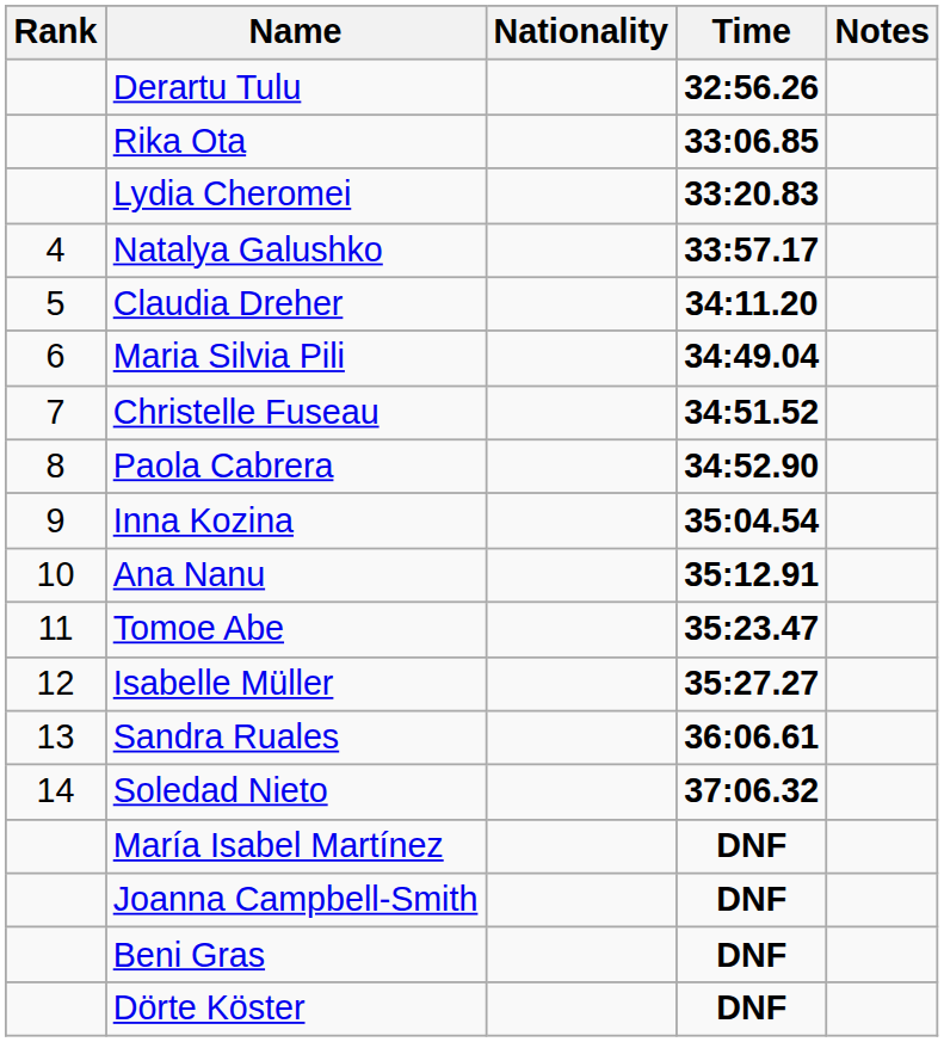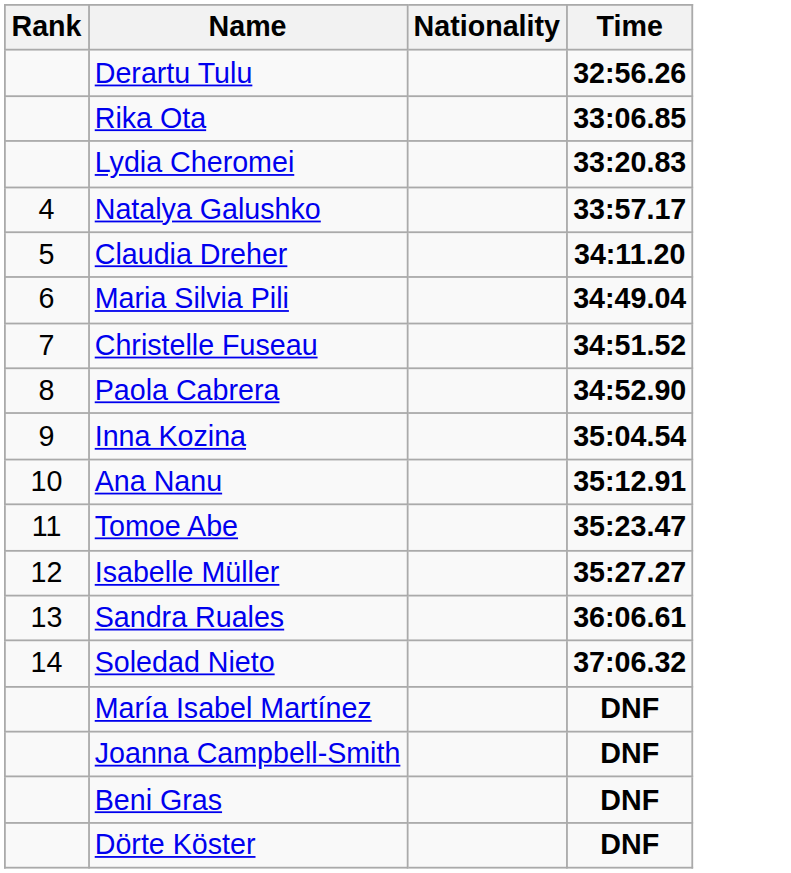- column: Notes
